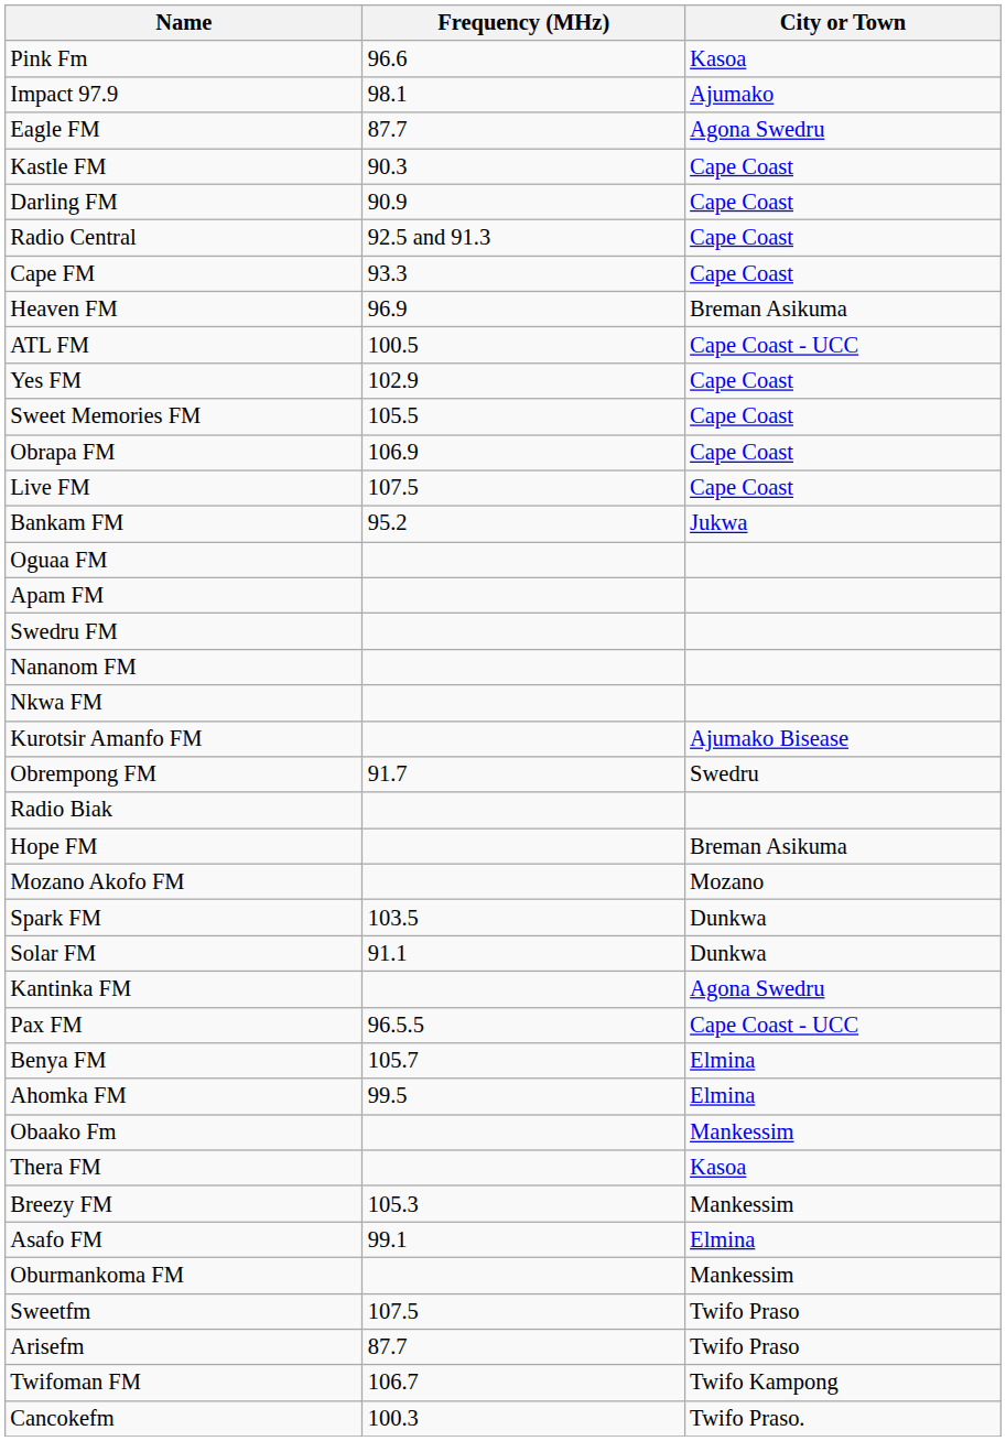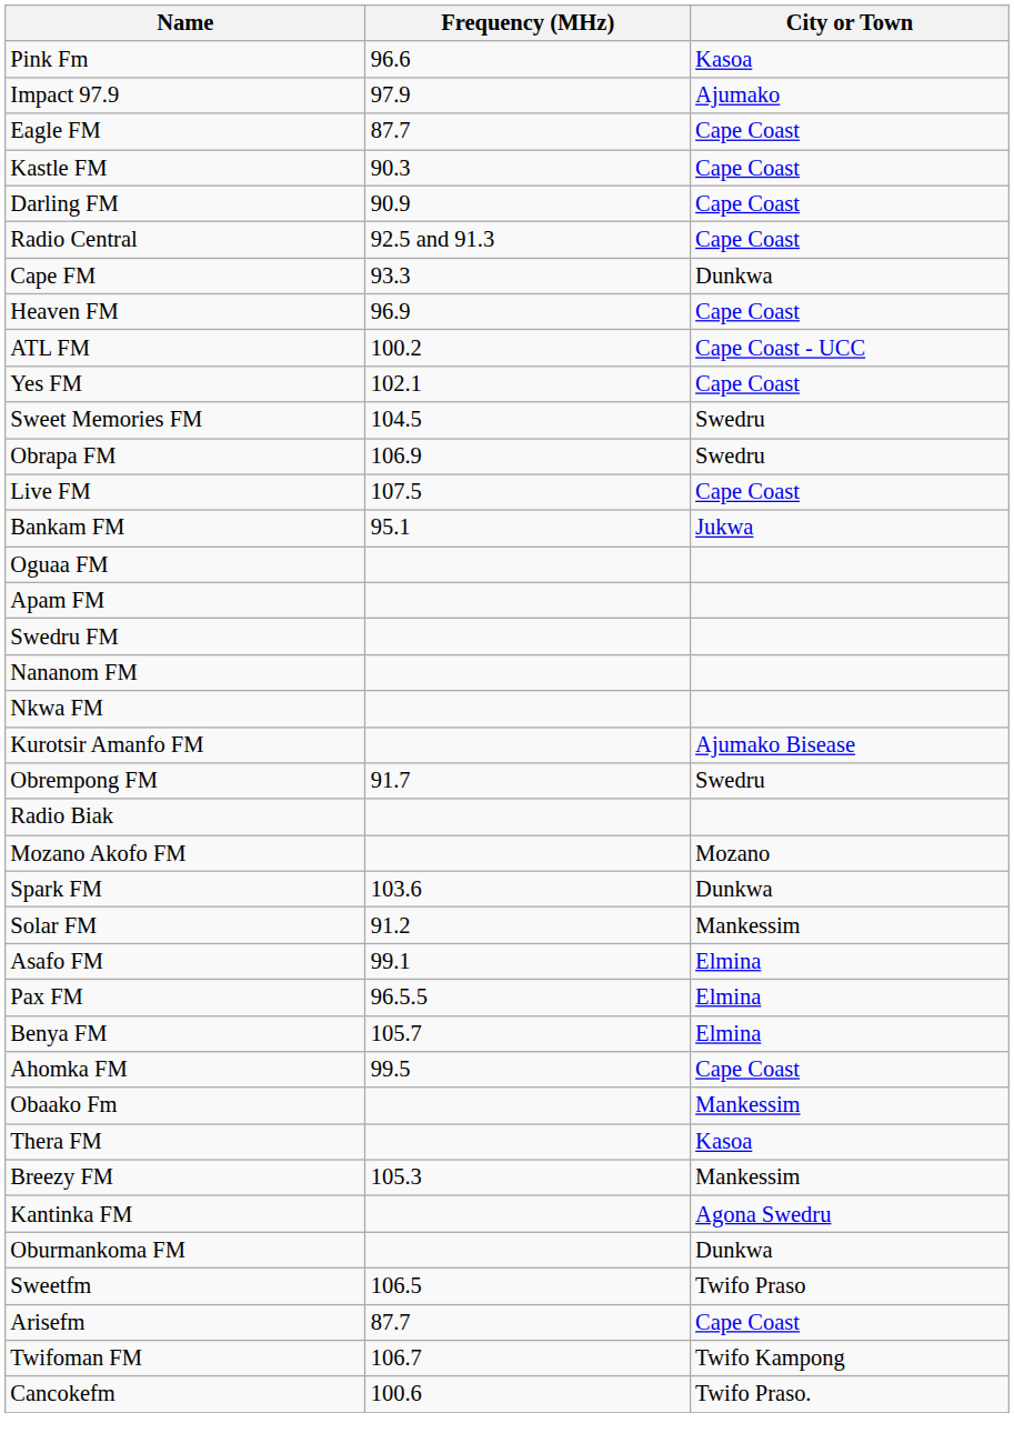Impact 97.9 | Frequency (MHz): 98.1 -> 97.9
Eagle FM | City or Town: Agona Swedru -> Cape Coast
Cape FM | City or Town: Cape Coast -> Dunkwa
Heaven FM | City or Town: Breman Asikuma -> Cape Coast
ATL FM | Frequency (MHz): 100.5 -> 100.2
Yes FM | Frequency (MHz): 102.9 -> 102.1
Sweet Memories FM | Frequency (MHz): 105.5 -> 104.5
Sweet Memories FM | City or Town: Cape Coast -> Swedru
Obrapa FM | City or Town: Cape Coast -> Swedru
Bankam FM | Frequency (MHz): 95.2 -> 95.1
- row: Hope FM | Breman Asikuma
Spark FM | Frequency (MHz): 103.5 -> 103.6
Solar FM | Frequency (MHz): 91.1 -> 91.2
Solar FM | City or Town: Dunkwa -> Mankessim
rows swapped: Asafo FM <-> Kantinka FM
Pax FM | City or Town: Cape Coast - UCC -> Elmina
Ahomka FM | City or Town: Elmina -> Cape Coast
Oburmankoma FM | City or Town: Mankessim -> Dunkwa
Sweetfm | Frequency (MHz): 107.5 -> 106.5
Arisefm | City or Town: Twifo Praso -> Cape Coast
Cancokefm | Frequency (MHz): 100.3 -> 100.6
